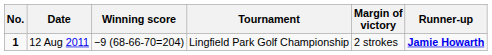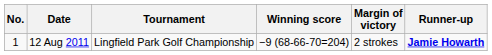columns swapped: Tournament <-> Winning score
12 Aug 2011 | No.: bold -> normal
